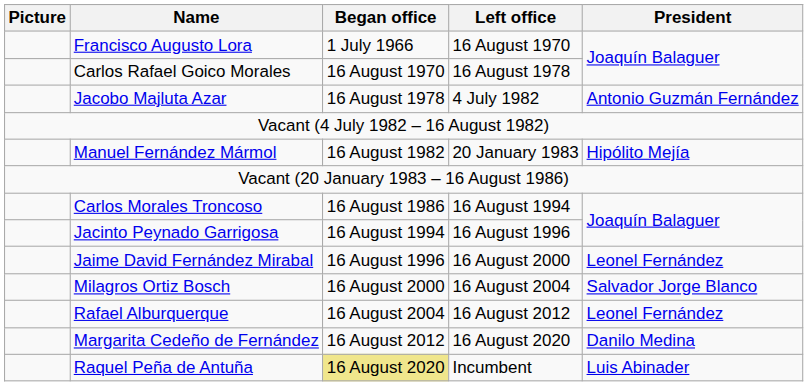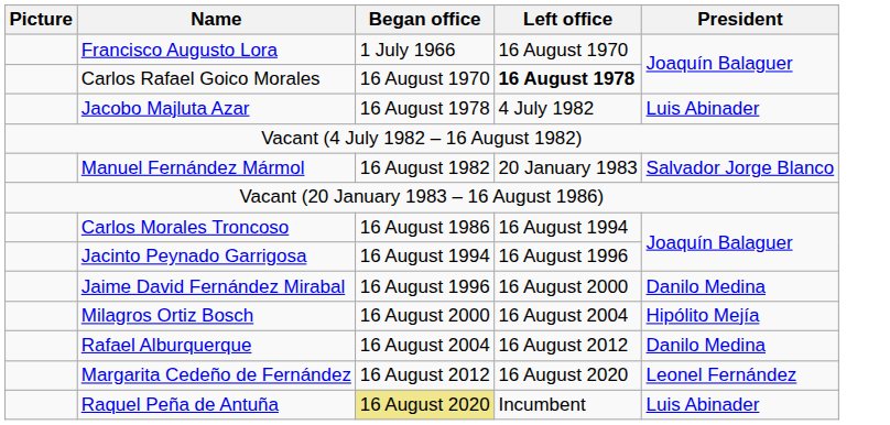Carlos Rafael Goico Morales | Left office: normal -> bold
Jacobo Majluta Azar | President: Antonio Guzmán Fernández -> Luis Abinader
Manuel Fernández Mármol | President: Hipólito Mejía -> Salvador Jorge Blanco
Jaime David Fernández Mirabal | President: Leonel Fernández -> Danilo Medina
Milagros Ortiz Bosch | President: Salvador Jorge Blanco -> Hipólito Mejía
Rafael Alburquerque | President: Leonel Fernández -> Danilo Medina
Margarita Cedeño de Fernández | President: Danilo Medina -> Leonel Fernández
